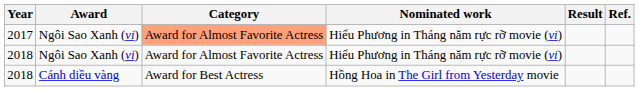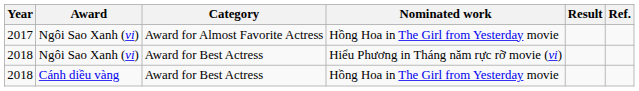2017 | Category: lightsalmon background -> no background
2017 | Nominated work: Hiểu Phương in Tháng năm rực rỡ movie (vi) -> Hồng Hoa in The Girl from Yesterday movie
2018 / Ngôi Sao Xanh (vi) | Category: Award for Almost Favorite Actress -> Award for Best Actress
